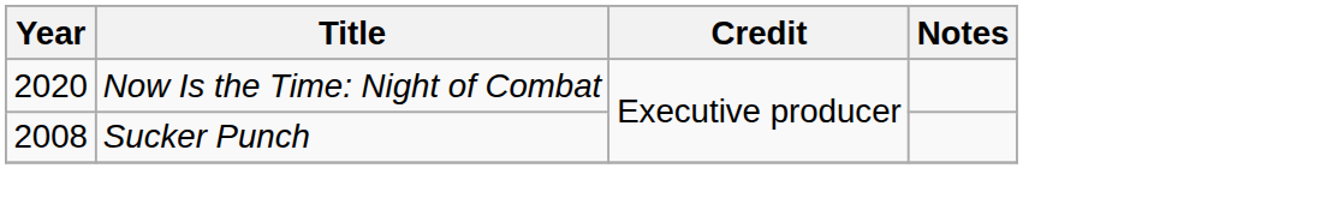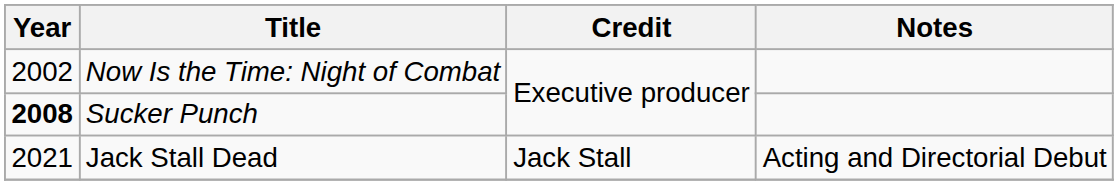Now Is the Time: Night of Combat | Year: 2020 -> 2002
Sucker Punch | Year: normal -> bold
+ row: 2021 | Jack Stall Dead | Jack Stall | Acting and Directorial Debut
